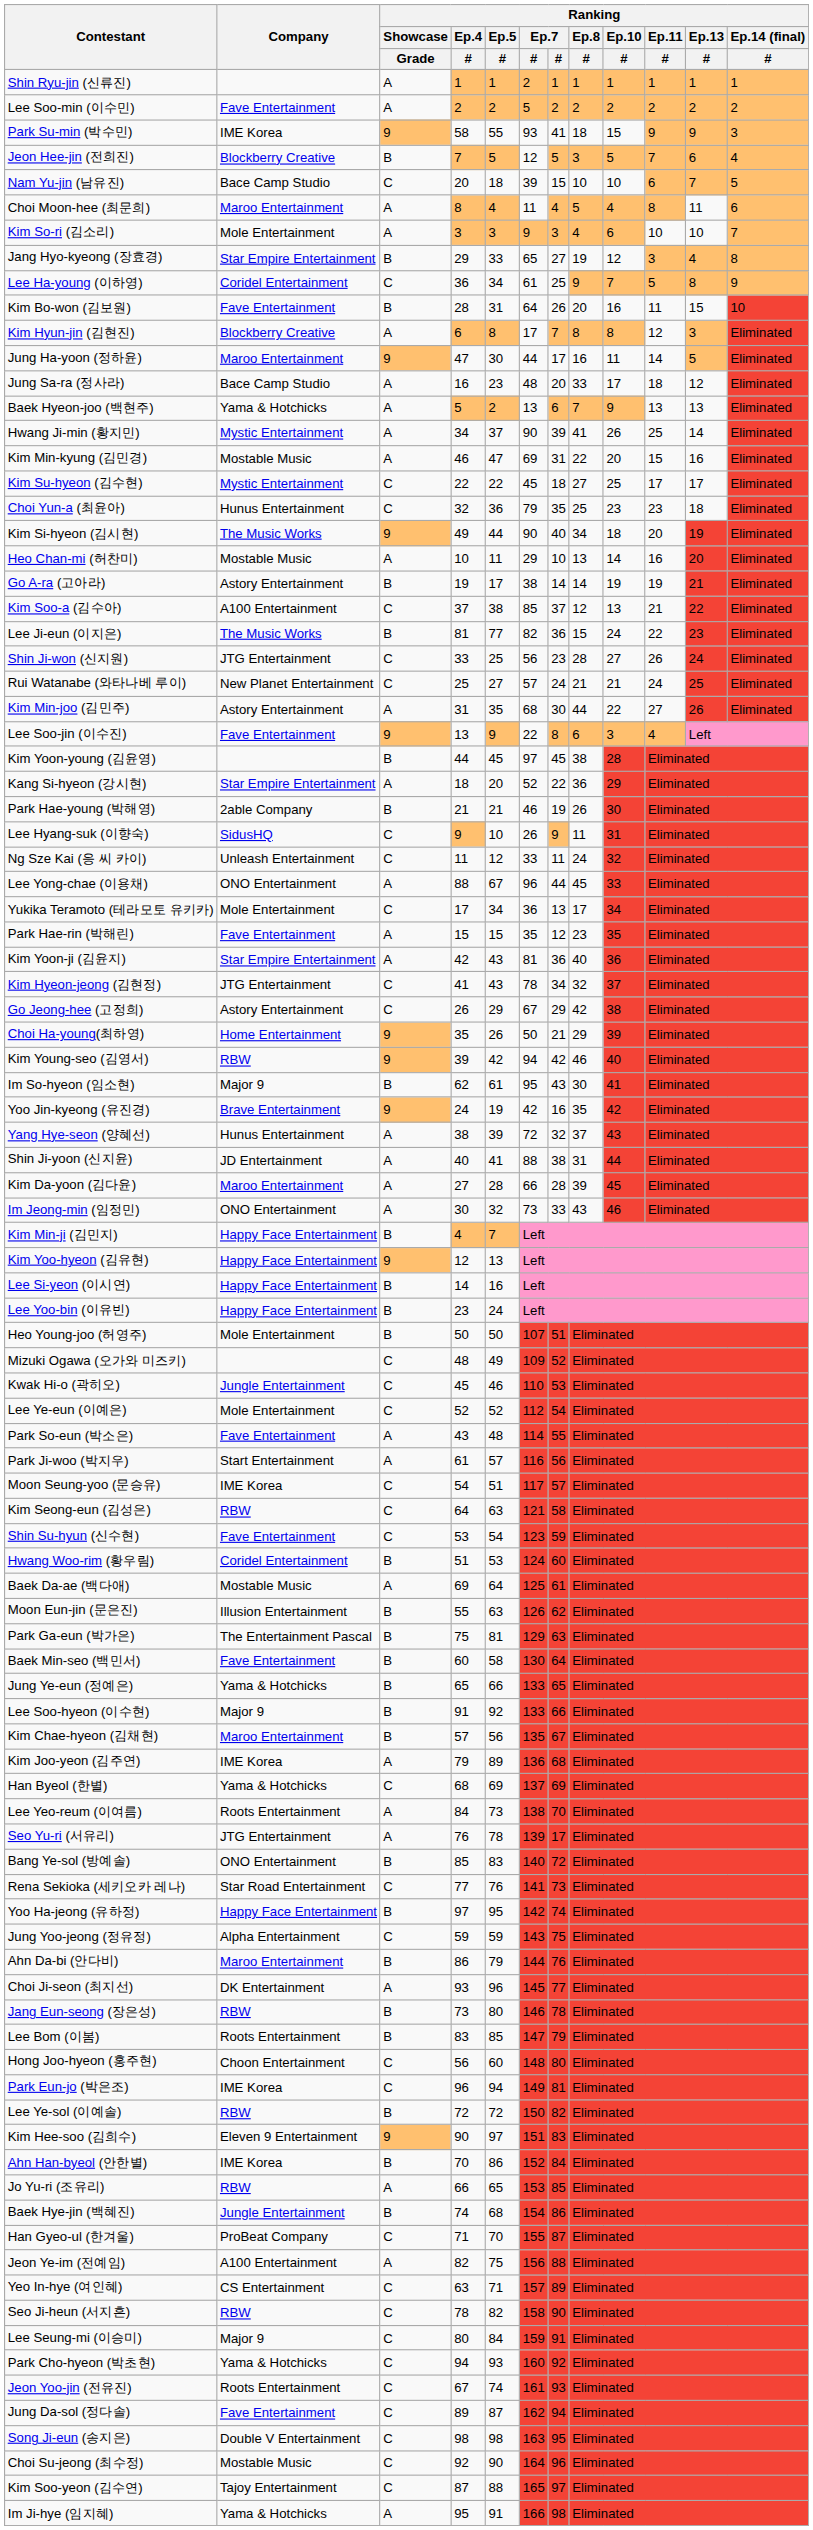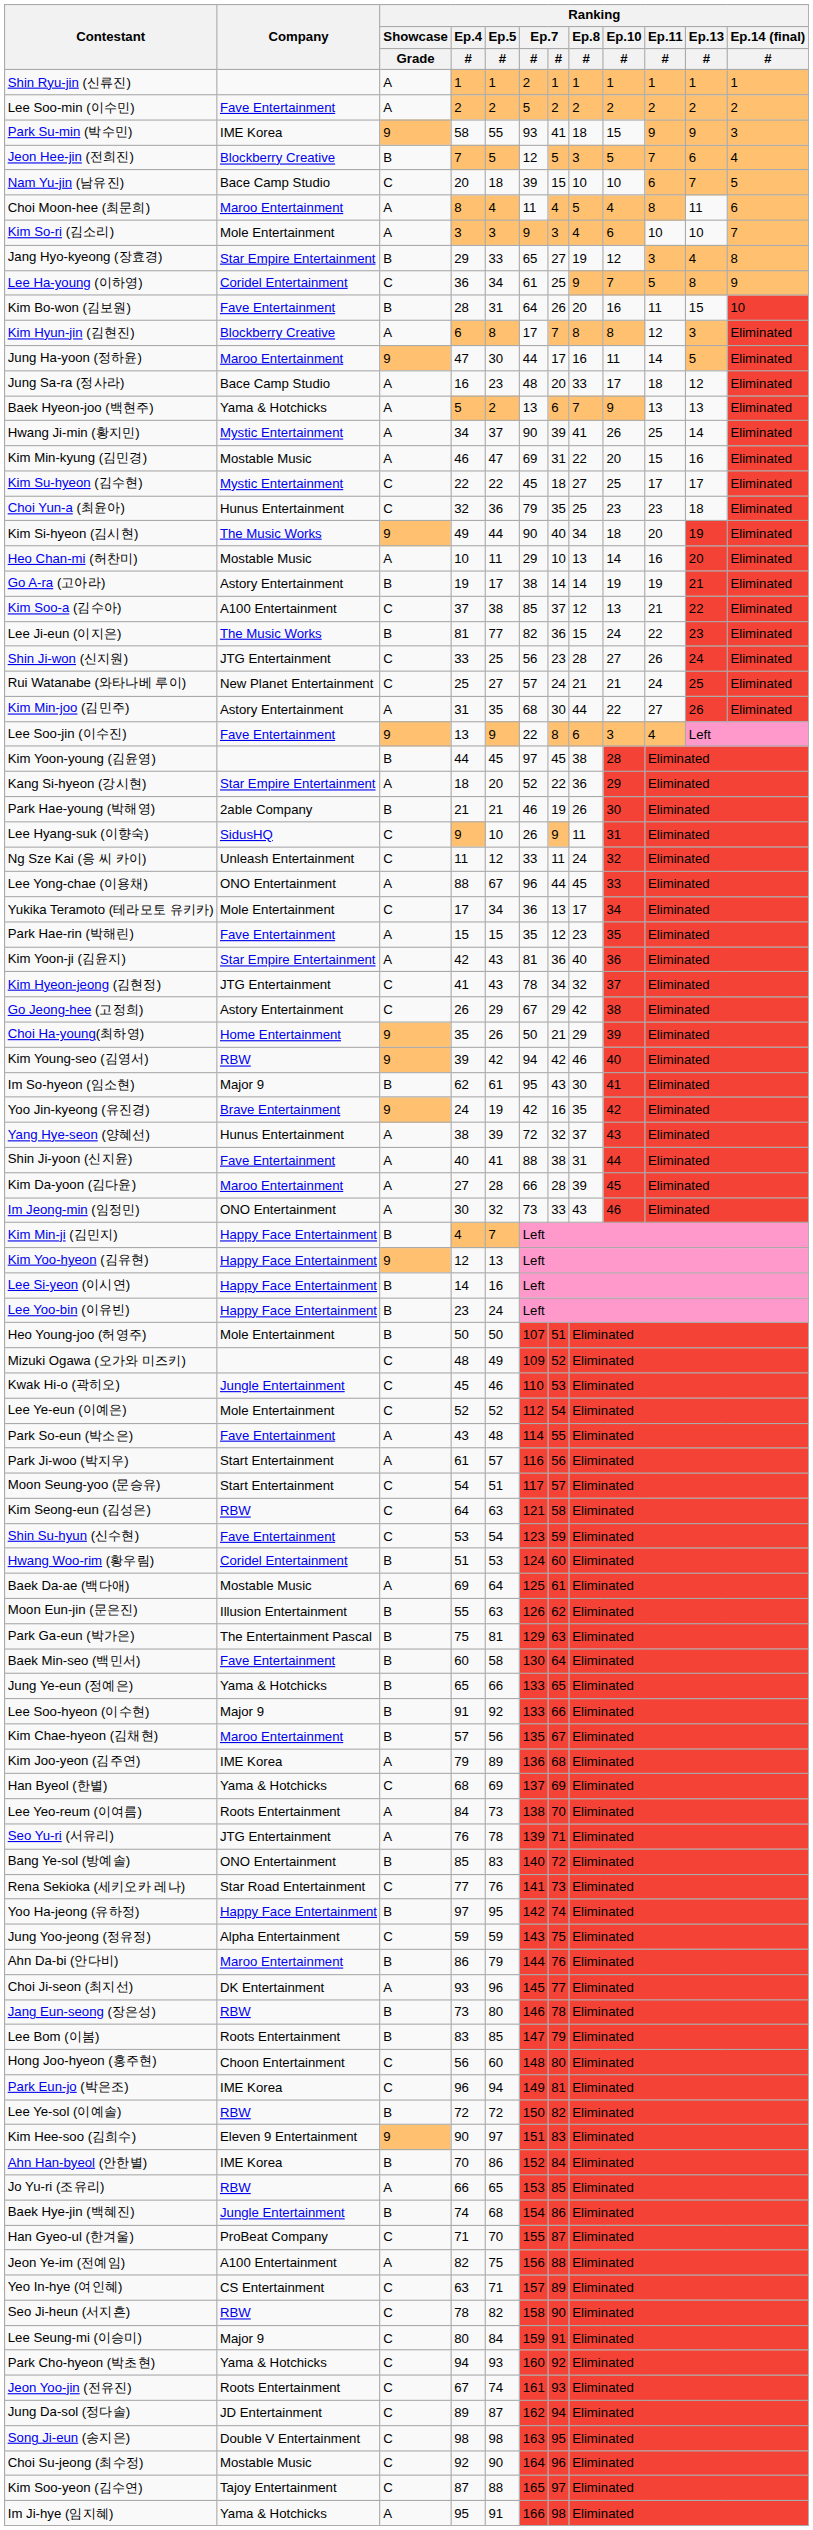Shin Ji-yoon (신지윤) | Company: JD Entertainment -> Fave Entertainment
Moon Seung-yoo (문승유) | Company: IME Korea -> Start Entertainment
Seo Yu-ri (서유리) | column 7: 17 -> 71
Jung Da-sol (정다솔) | Company: Fave Entertainment -> JD Entertainment
